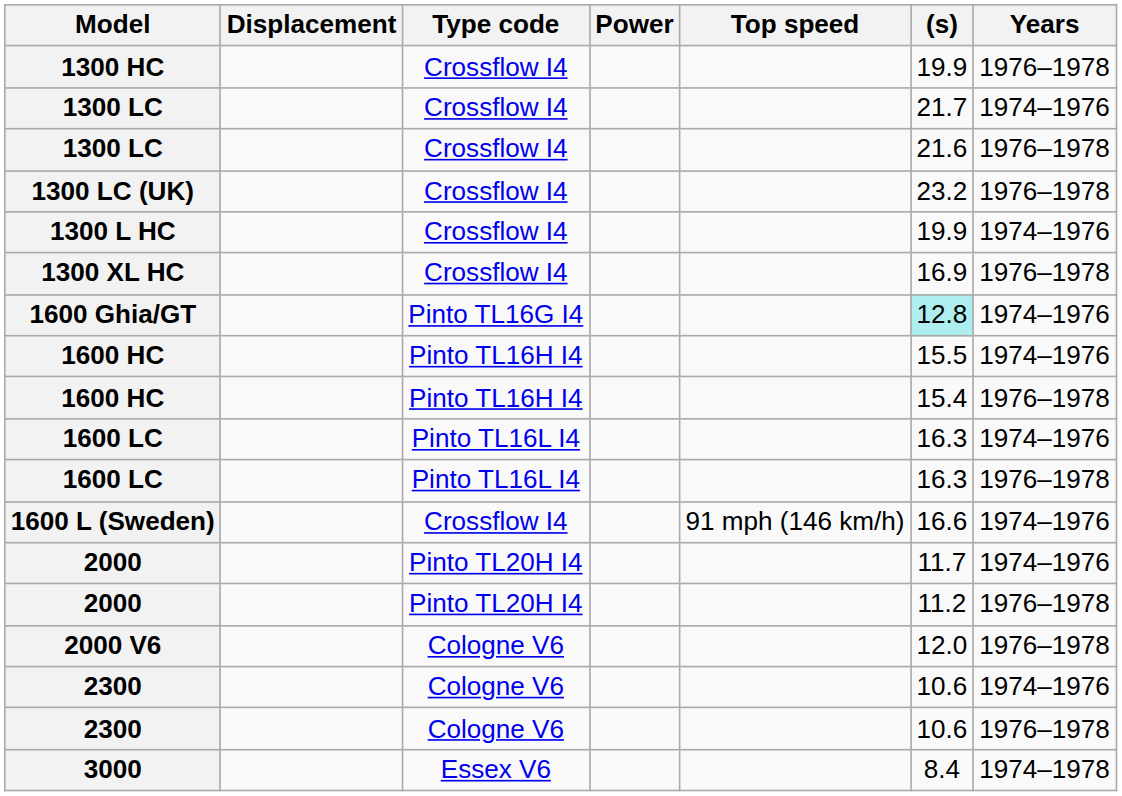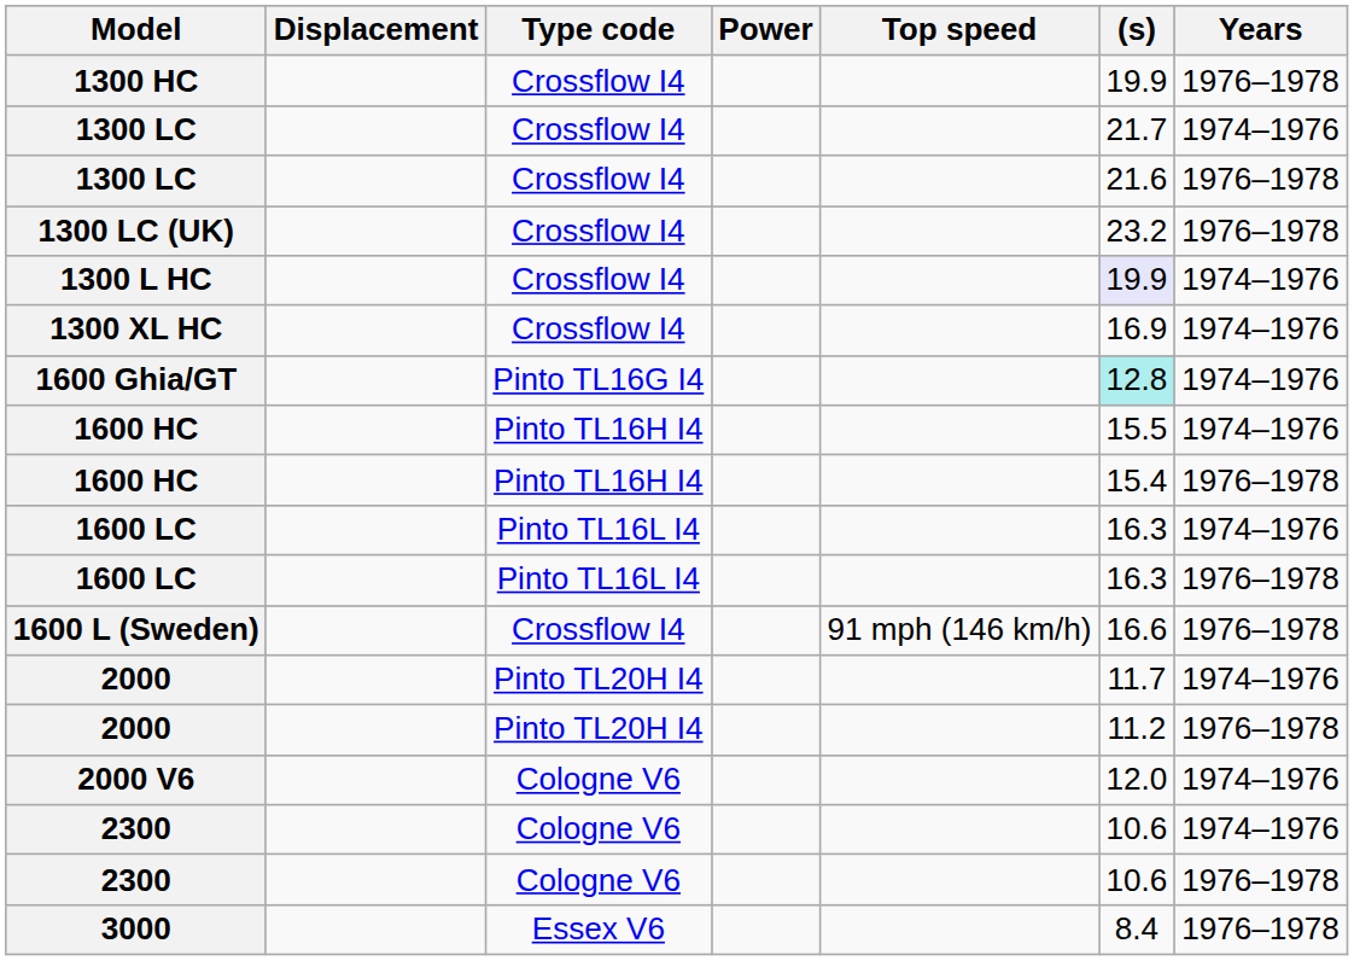1300 L HC | (s): no background -> lavender background
1300 XL HC | Years: 1976–1978 -> 1974–1976
1600 L (Sweden) | Years: 1974–1976 -> 1976–1978
2000 V6 | Years: 1976–1978 -> 1974–1976
3000 | Years: 1974–1978 -> 1976–1978
